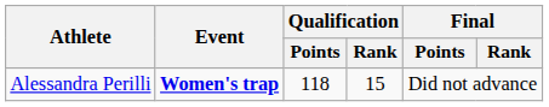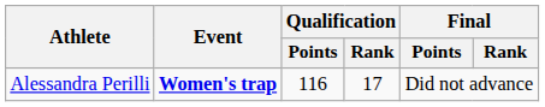Alessandra Perilli | Qualification / Points: 118 -> 116
Alessandra Perilli | Qualification / Rank: 15 -> 17
